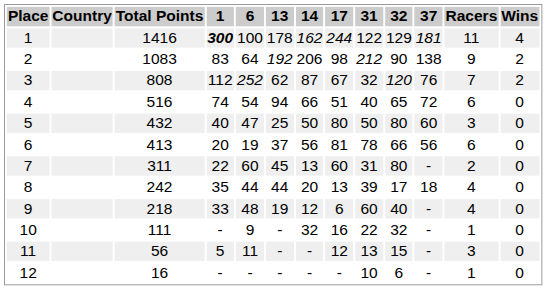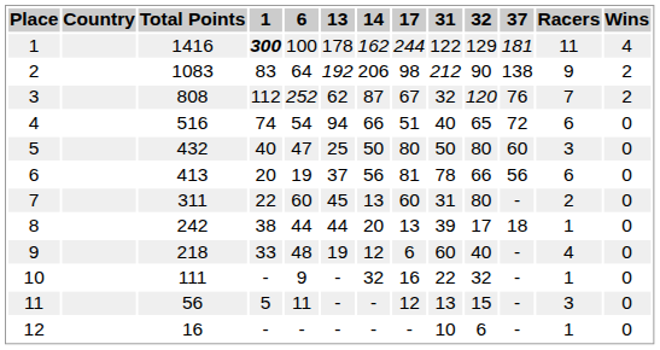8 | 1: 35 -> 38
8 | Racers: 4 -> 1
